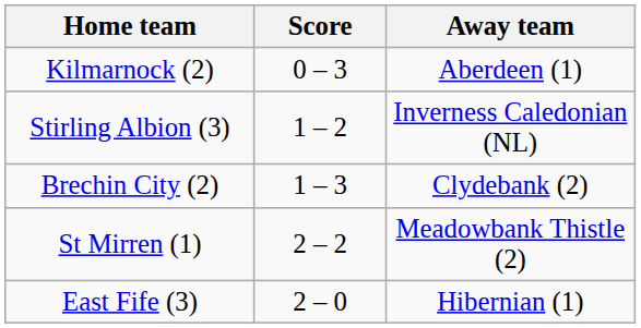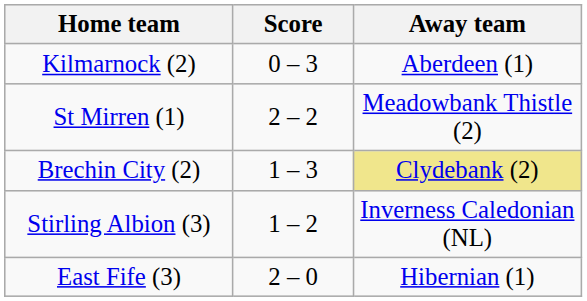rows swapped: Stirling Albion (3) <-> St Mirren (1)
Brechin City (2) | Away team: no background -> khaki background
